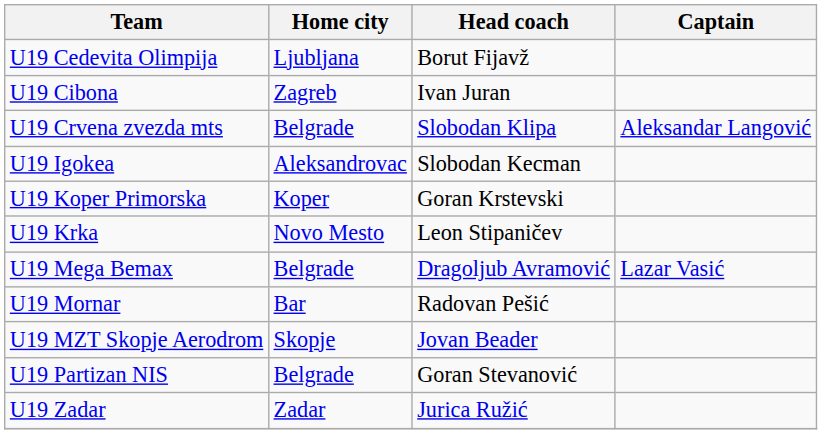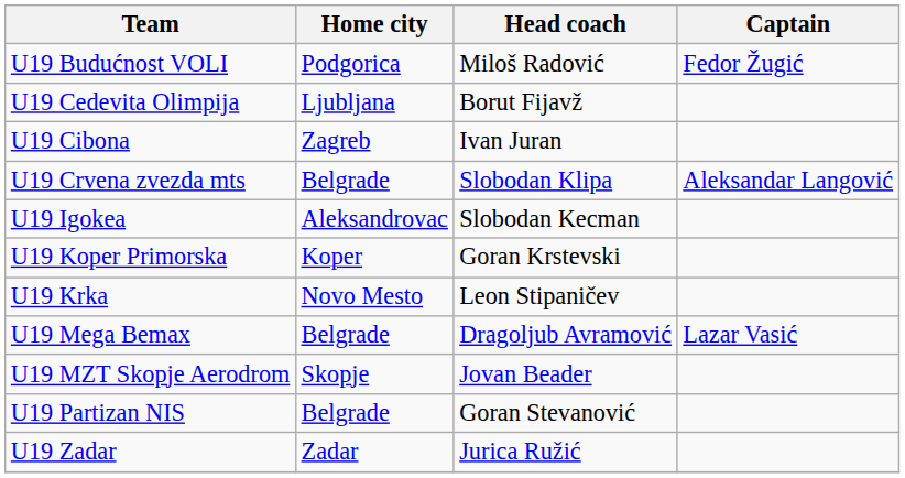+ row: U19 Budućnost VOLI | Podgorica | Miloš Radović | Fedor Žugić
- row: U19 Mornar | Bar | Radovan Pešić
